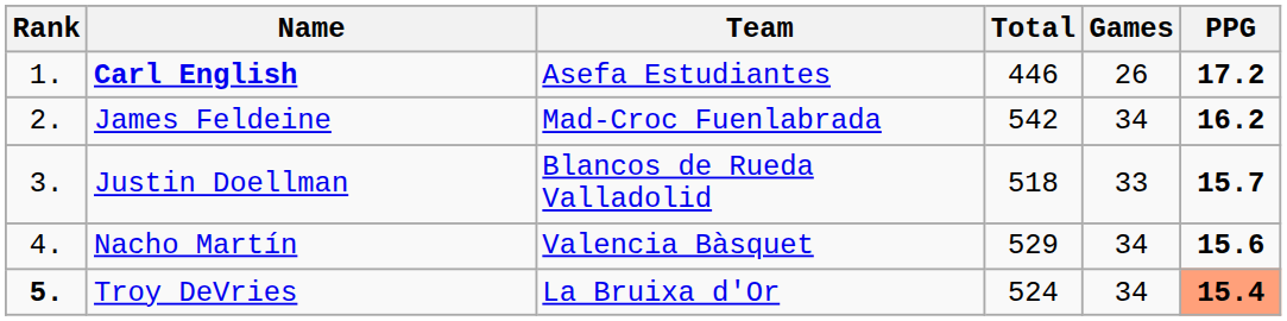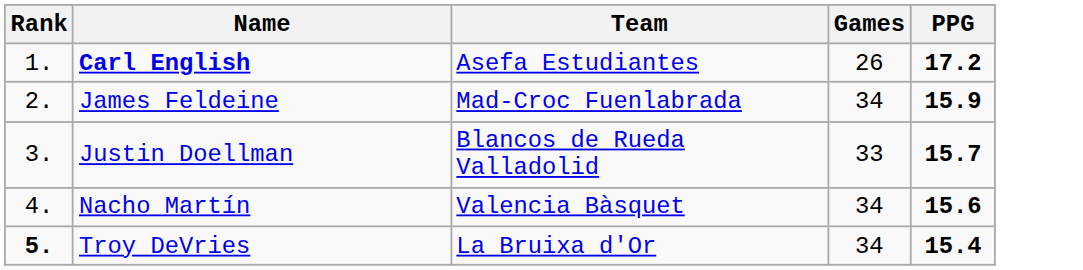- column: Total | 446 | 542 | 518 | 529 | 524
James Feldeine | PPG: 16.2 -> 15.9
Troy DeVries | PPG: lightsalmon background -> no background
